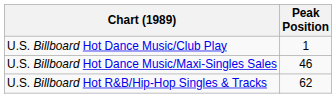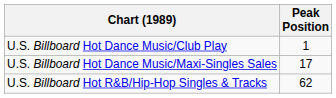U.S. Billboard Hot Dance Music/Maxi-Singles Sales | Peak Position: 46 -> 17
